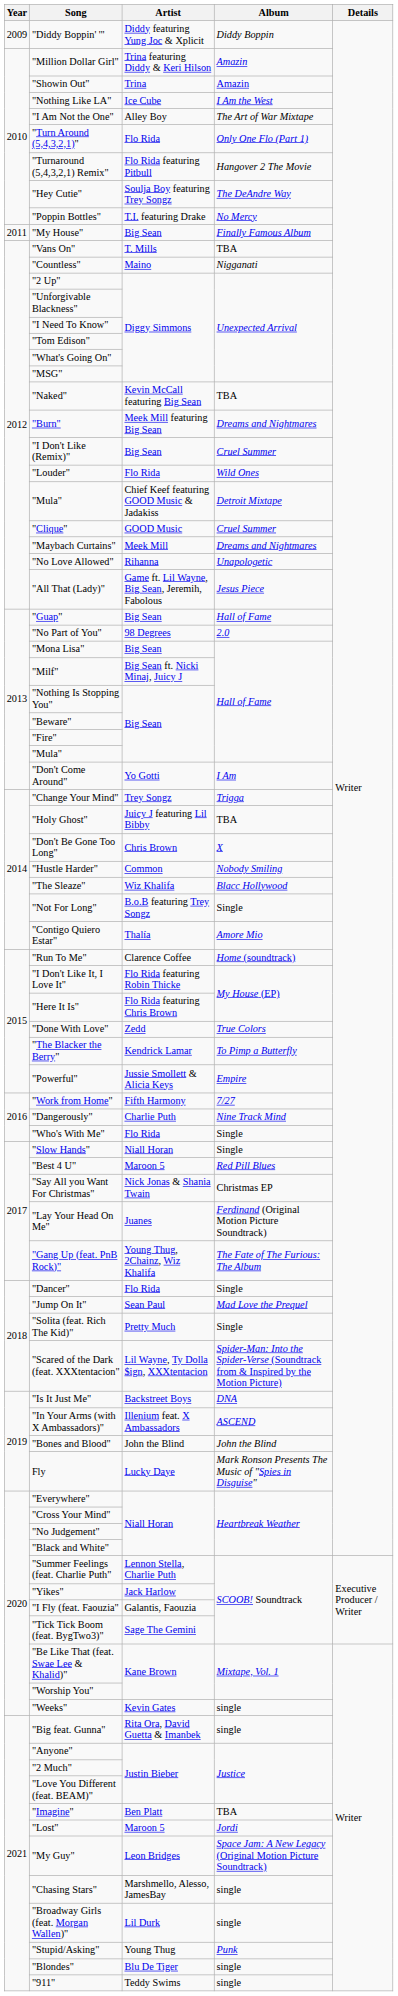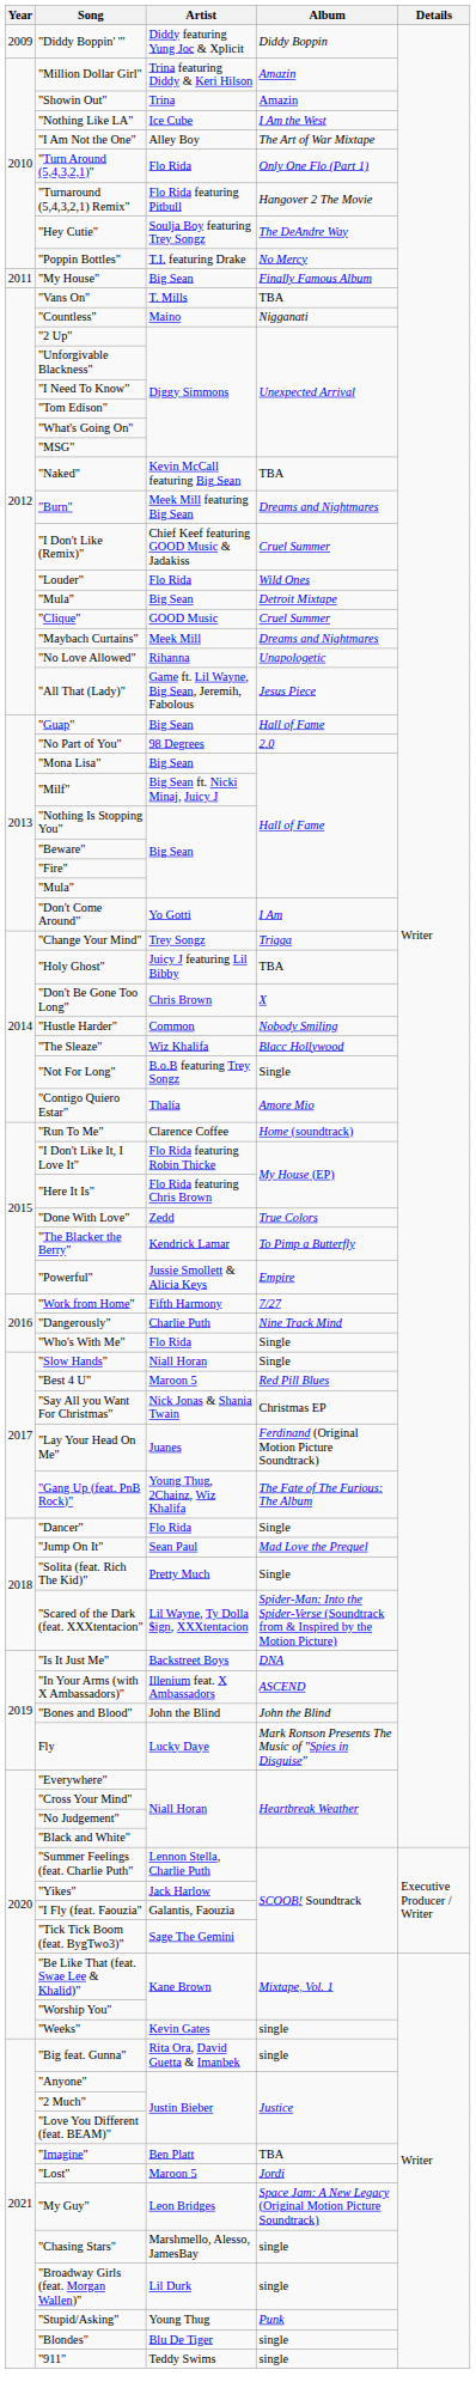"I Don't Like (Remix)" | Artist: Big Sean -> Chief Keef featuring GOOD Music & Jadakiss
"Mula" / Detroit Mixtape | Artist: Chief Keef featuring GOOD Music & Jadakiss -> Big Sean
